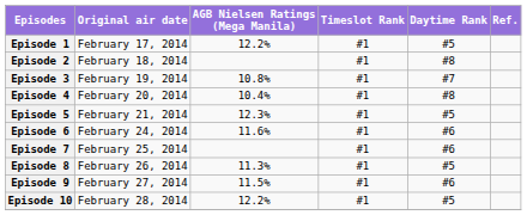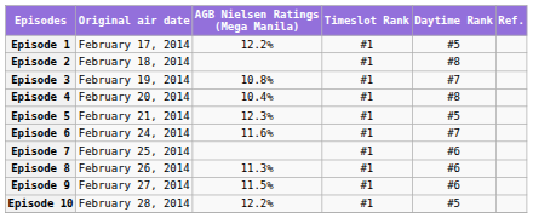Episode 6 | Daytime Rank: #6 -> #7
Episode 8 | Daytime Rank: #5 -> #6
